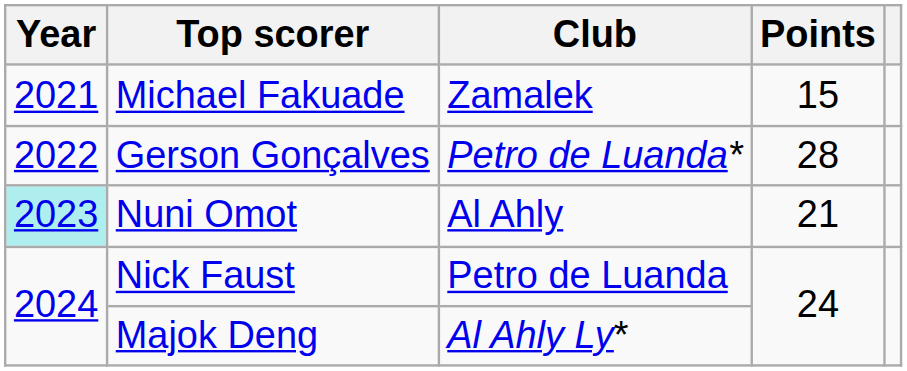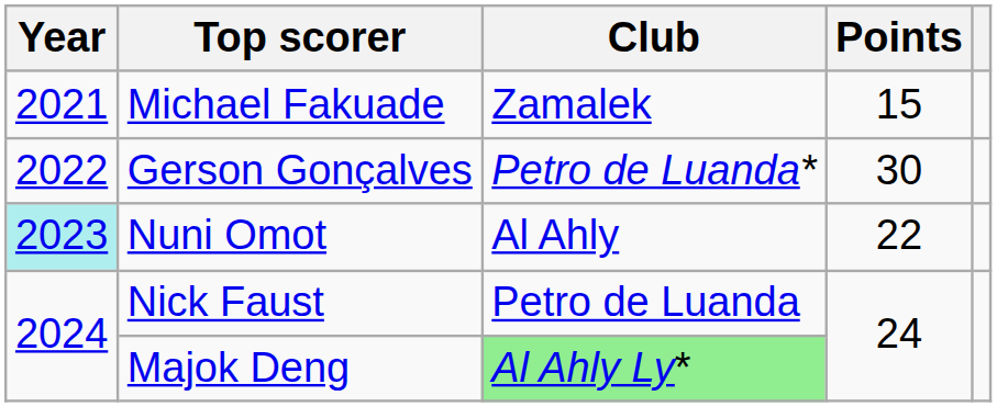Gerson Gonçalves | Points: 28 -> 30
Nuni Omot | Points: 21 -> 22
Majok Deng | Club: no background -> lightgreen background
